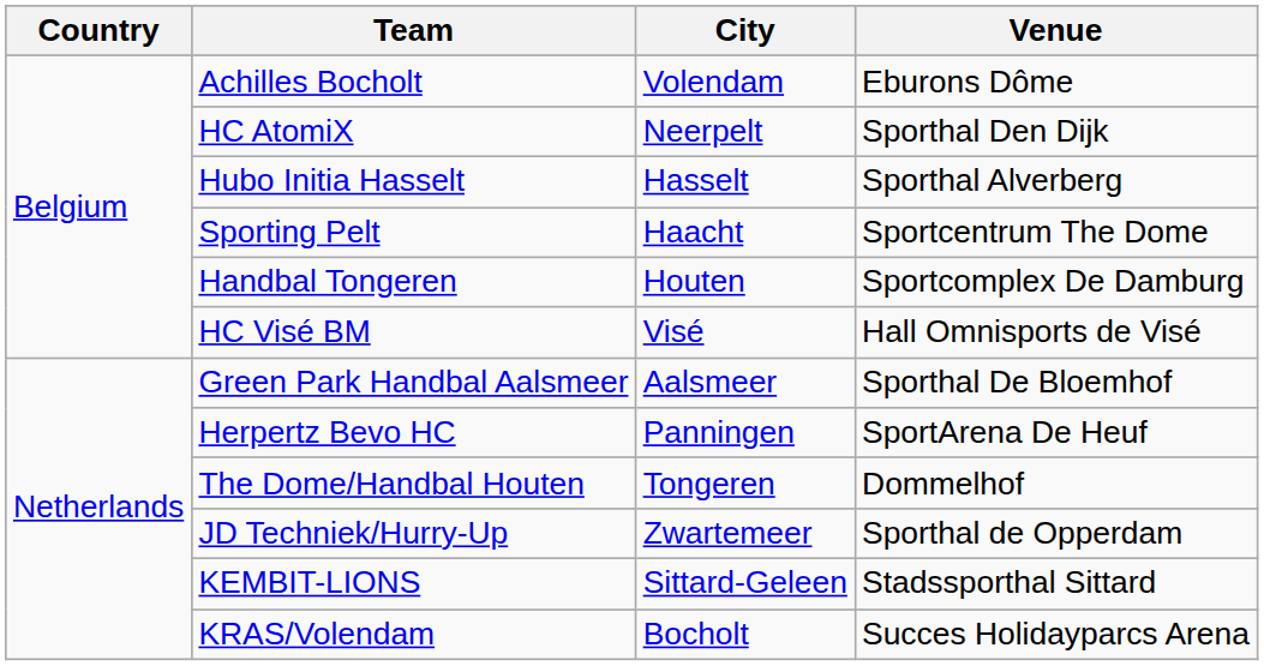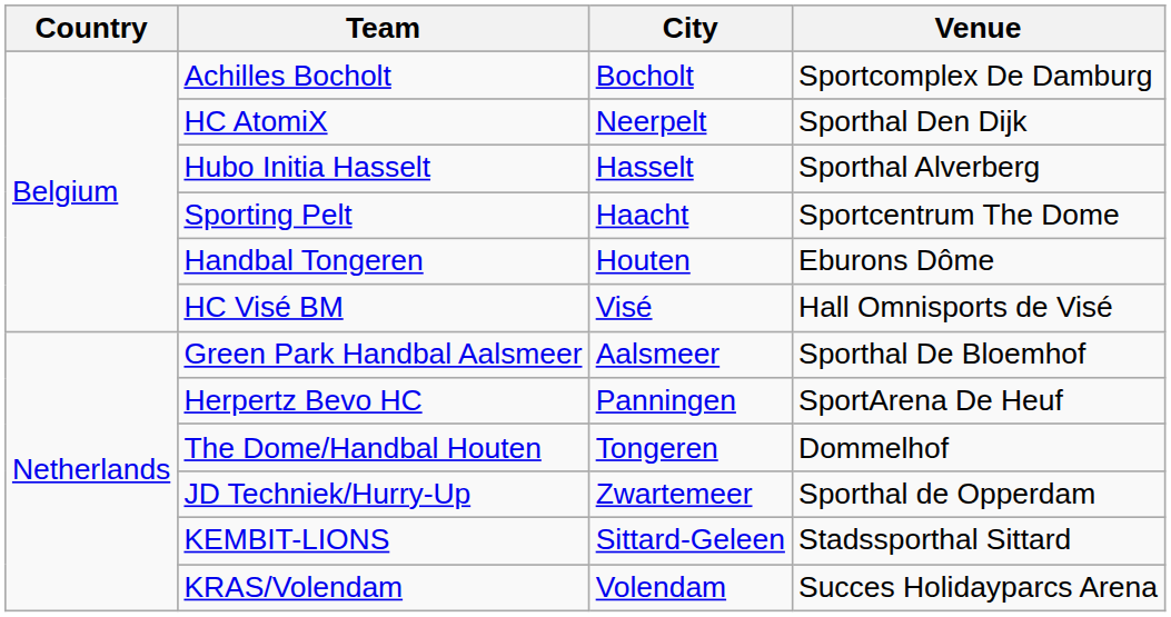Achilles Bocholt | City: Volendam -> Bocholt
Achilles Bocholt | Venue: Eburons Dôme -> Sportcomplex De Damburg
Handbal Tongeren | Venue: Sportcomplex De Damburg -> Eburons Dôme
KRAS/Volendam | City: Bocholt -> Volendam
